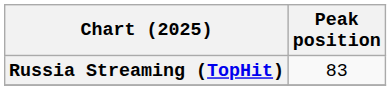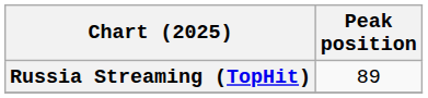Russia Streaming (TopHit) | Peak position: 83 -> 89
